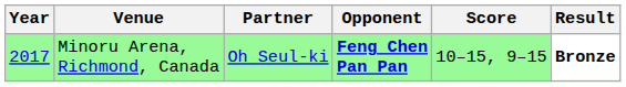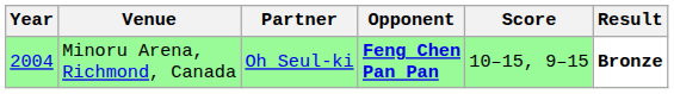Minoru Arena, Richmond, Canada | Year: 2017 -> 2004
